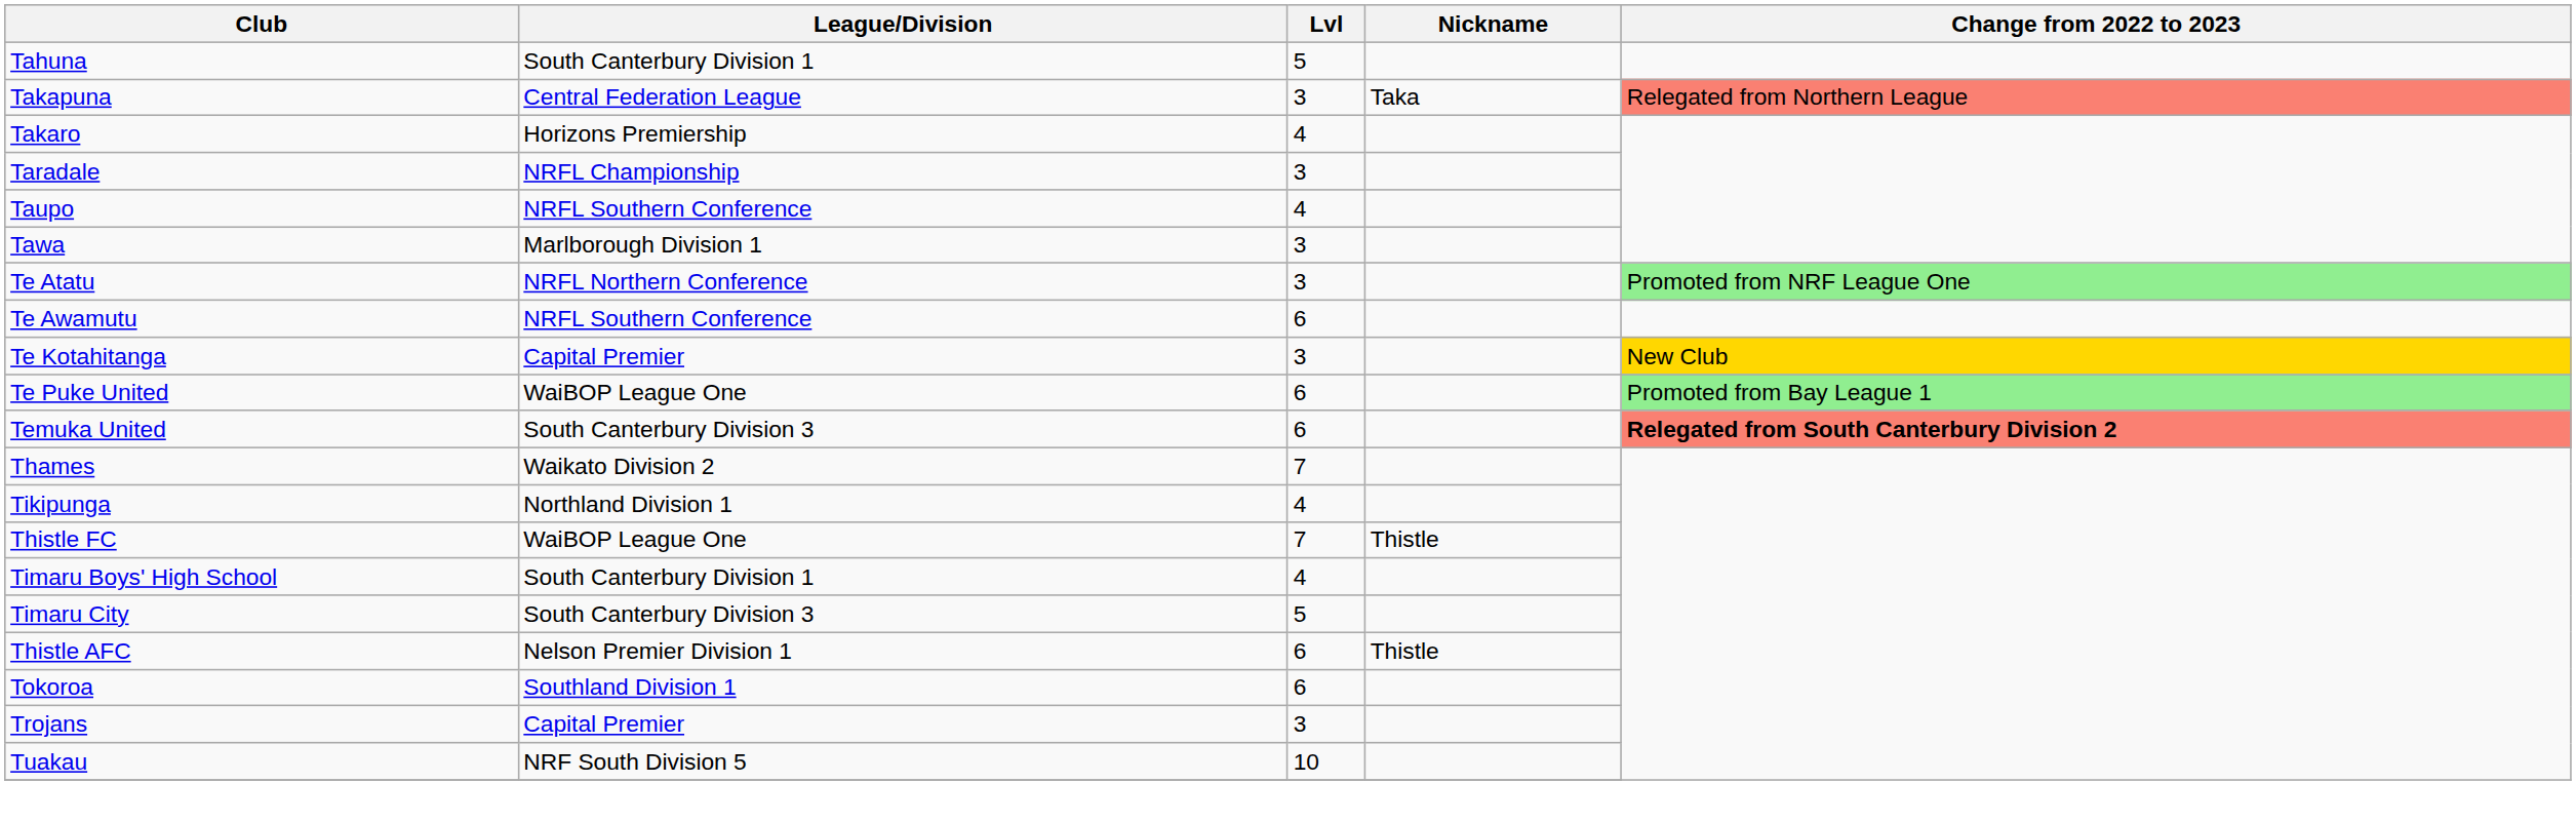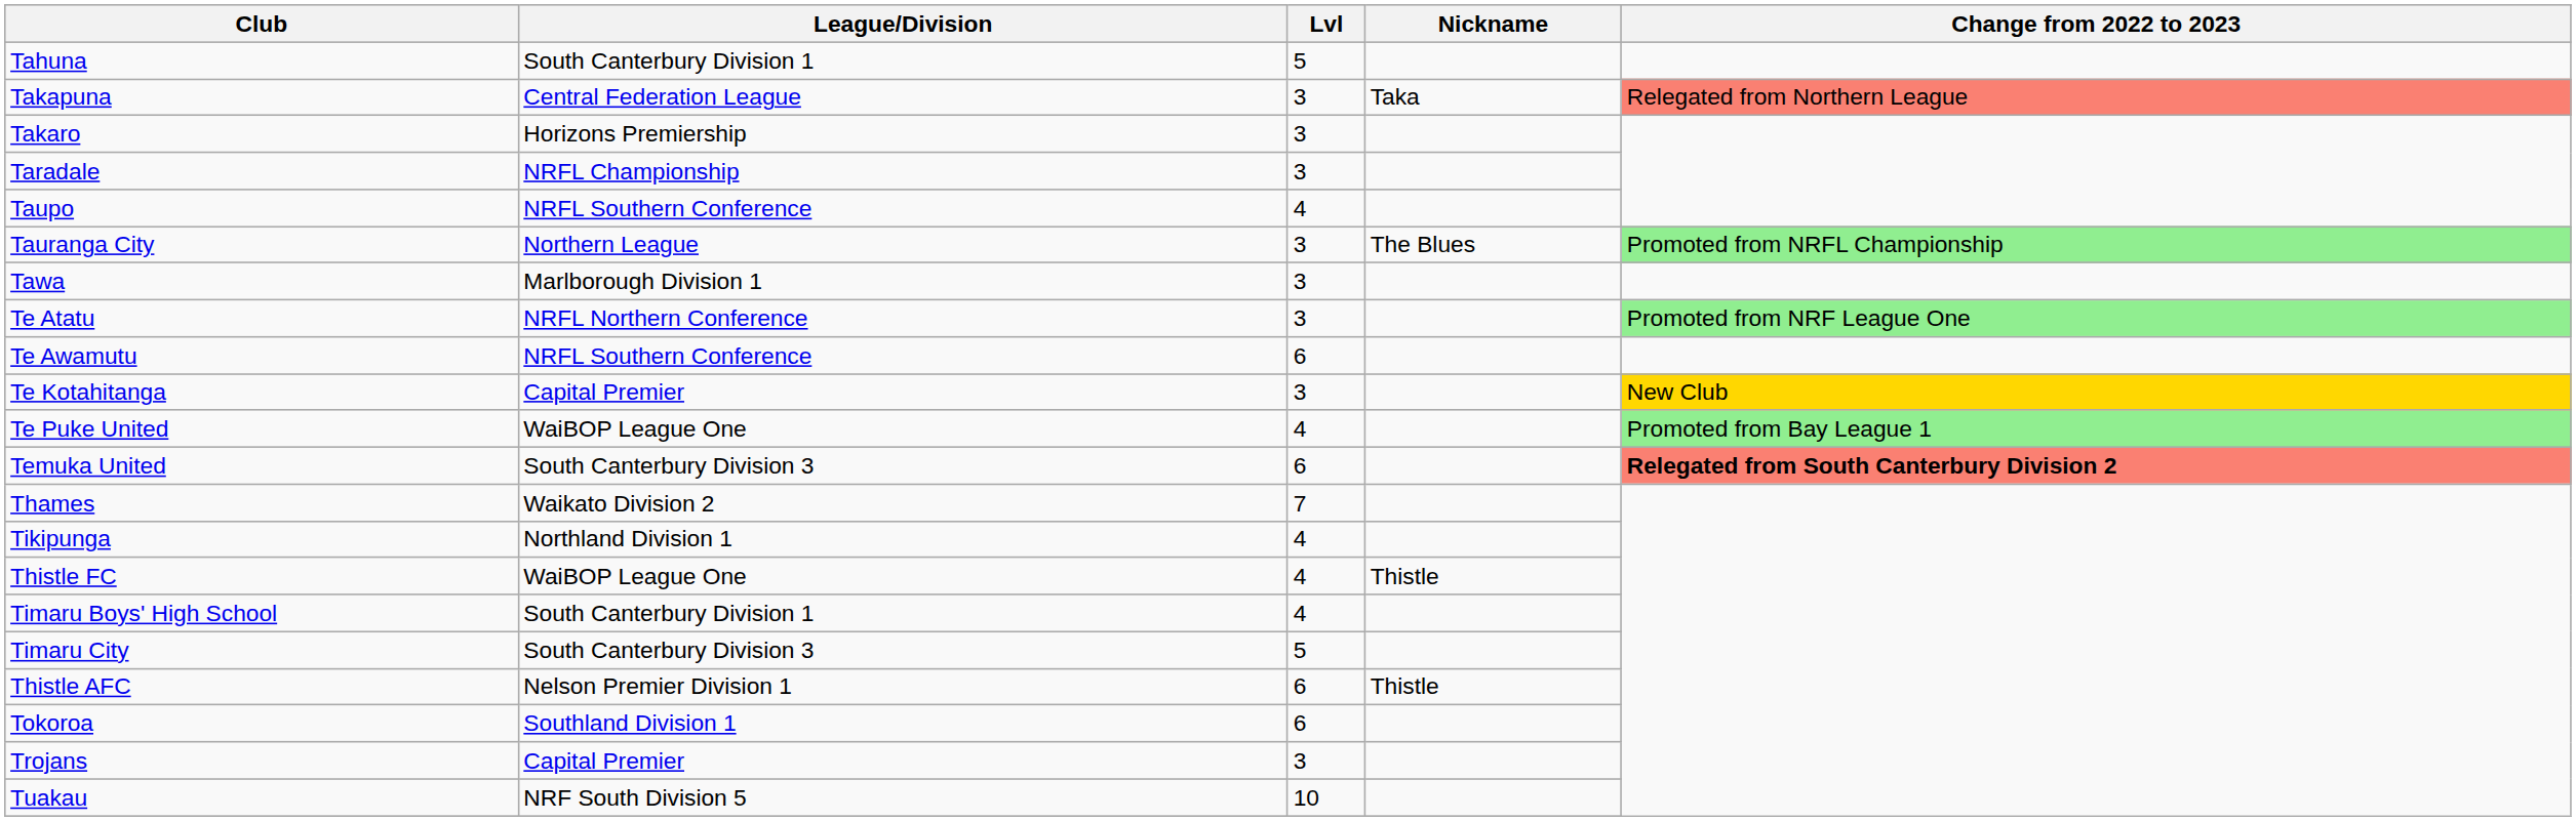Takaro | Lvl: 4 -> 3
+ row: Tauranga City | Northern League | 3 | The Blues | Promoted from NRFL Championship
Te Puke United | Lvl: 6 -> 4
Thistle FC | Lvl: 7 -> 4
